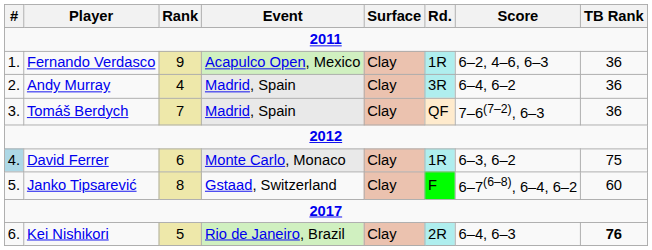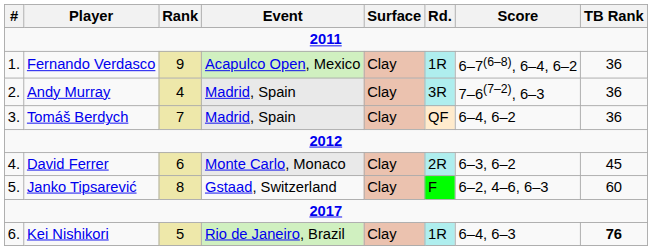Fernando Verdasco | Score: 6–2, 4–6, 6–3 -> 6–7(6–8), 6–4, 6–2
Andy Murray | Score: 6–4, 6–2 -> 7–6(7–2), 6–3
Tomáš Berdych | Score: 7–6(7–2), 6–3 -> 6–4, 6–2
David Ferrer | #: lightblue background -> no background
David Ferrer | Rd.: 1R -> 2R
David Ferrer | TB Rank: 75 -> 45
Janko Tipsarević | Score: 6–7(6–8), 6–4, 6–2 -> 6–2, 4–6, 6–3
Kei Nishikori | Rd.: 2R -> 1R
